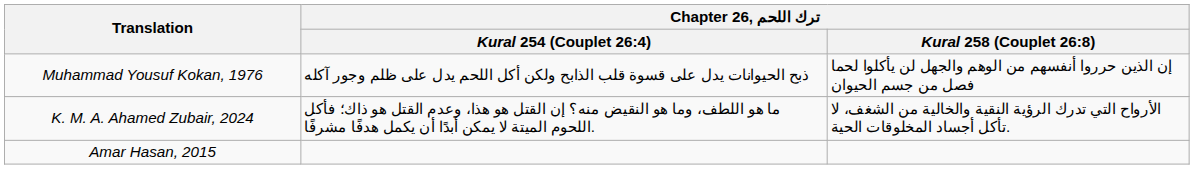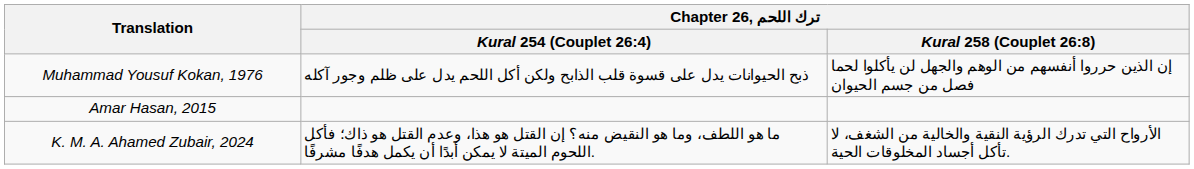rows swapped: Amar Hasan, 2015 <-> K. M. A. Ahamed Zubair, 2024
